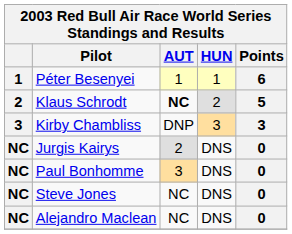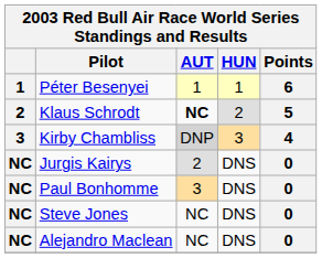Kirby Chambliss | AUT: no background -> lightgrey background
Kirby Chambliss | Points: 3 -> 4
